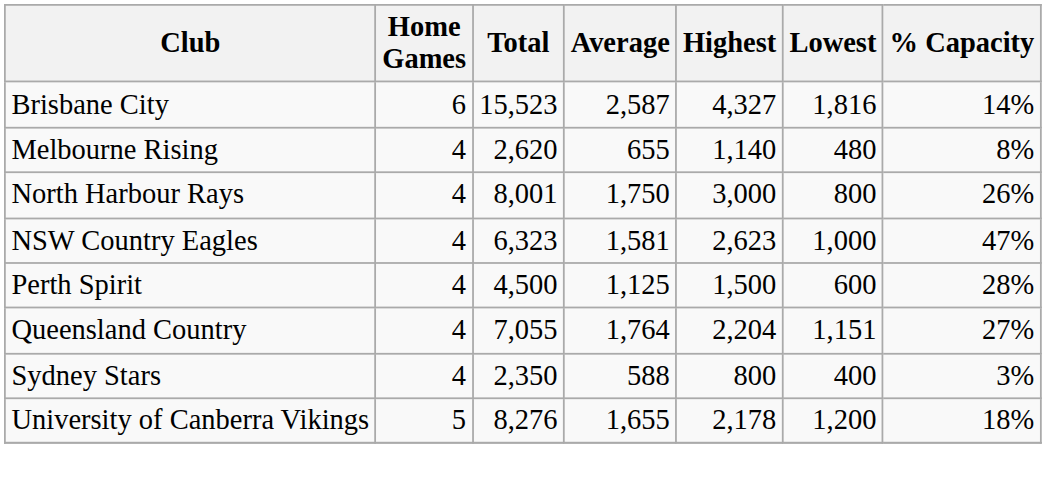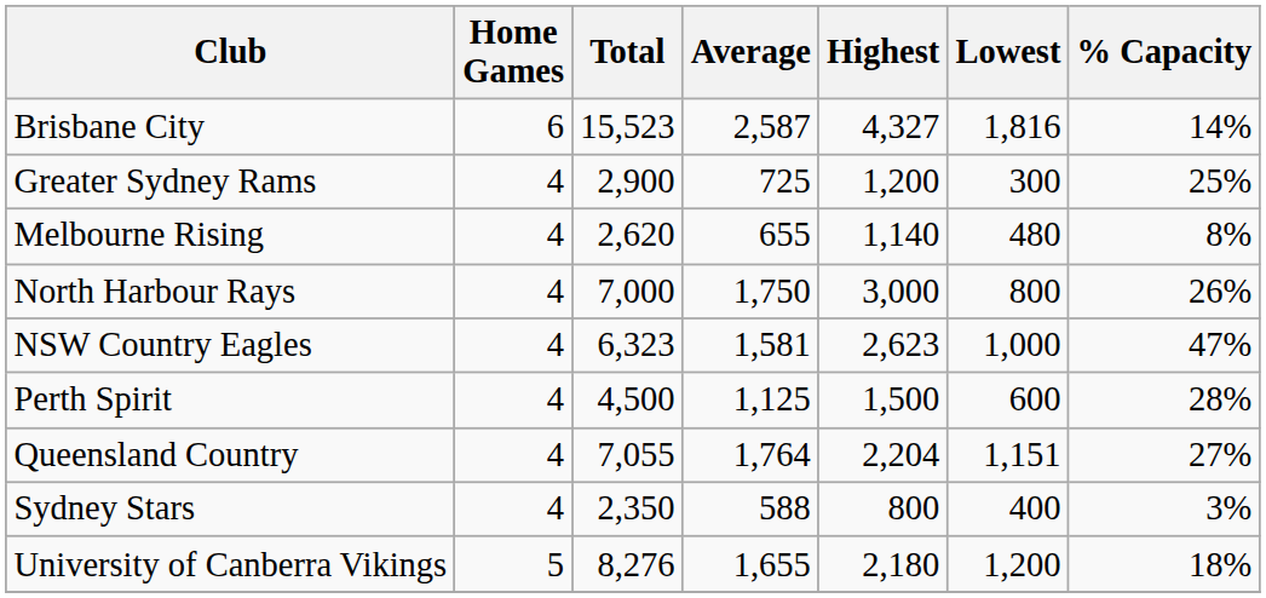+ row: Greater Sydney Rams | 4 | 2,900 | 725 | 1,200 | 300 | 25%
North Harbour Rays | Total: 8,001 -> 7,000
University of Canberra Vikings | Highest: 2,178 -> 2,180
